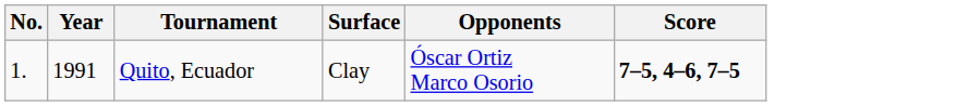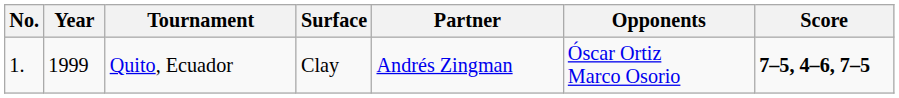+ column: Partner | Andrés Zingman
Quito, Ecuador | Year: 1991 -> 1999
